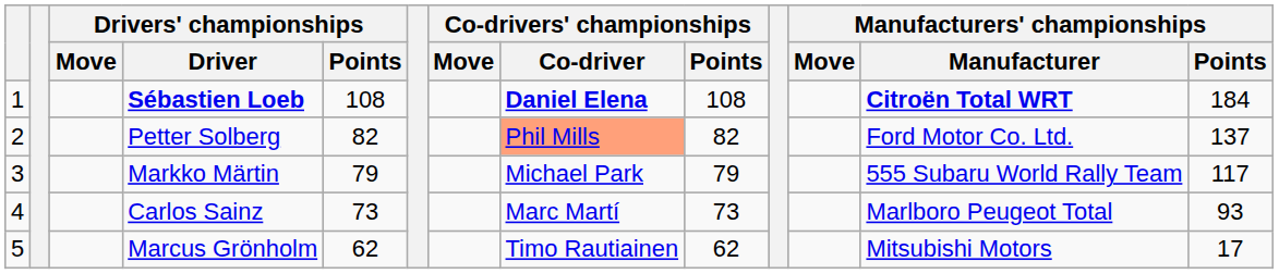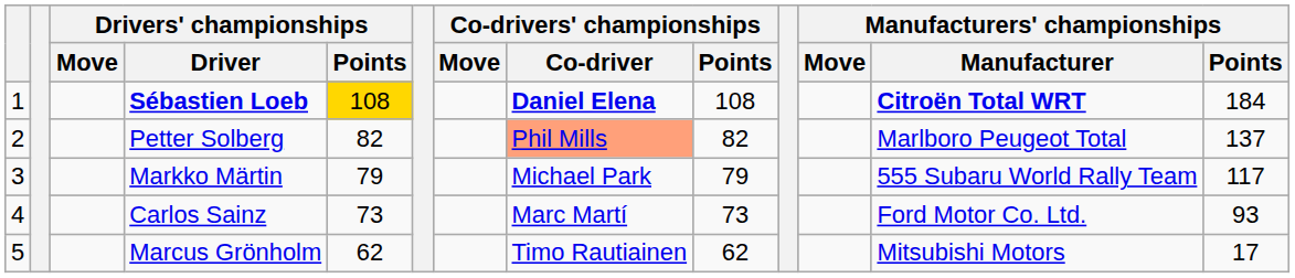Sébastien Loeb | Drivers' championships / Points: no background -> gold background
Petter Solberg | Manufacturers' championships / Manufacturer: Ford Motor Co. Ltd. -> Marlboro Peugeot Total
Carlos Sainz | Manufacturers' championships / Manufacturer: Marlboro Peugeot Total -> Ford Motor Co. Ltd.
